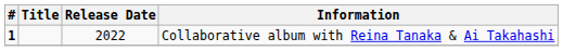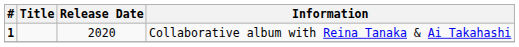Collaborative album with Reina Tanaka & Ai Takahashi | Release Date: 2022 -> 2020
